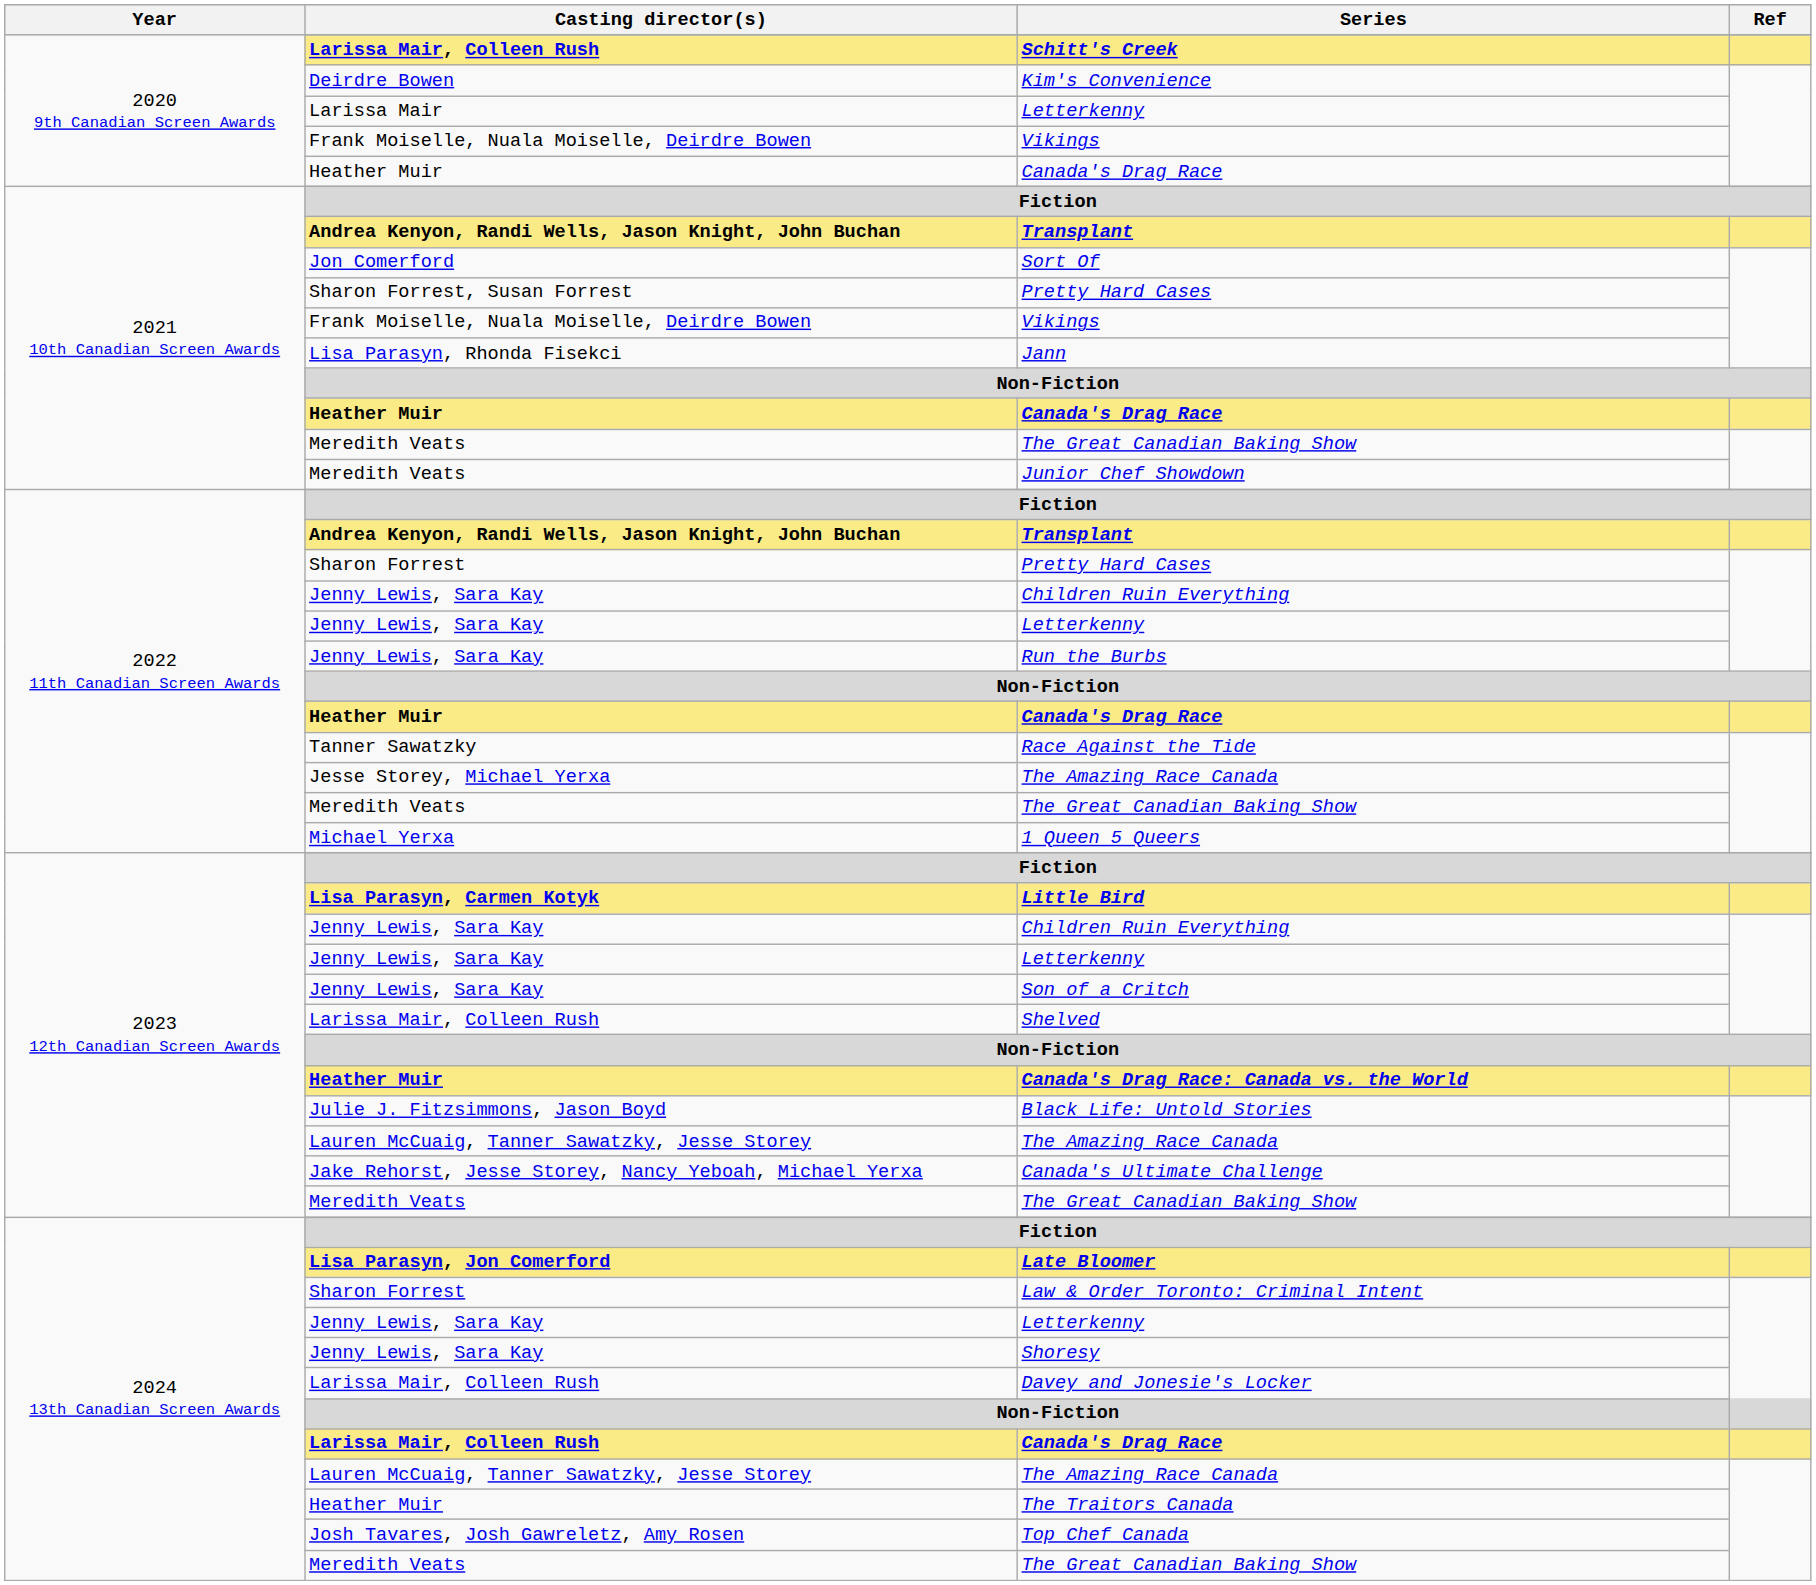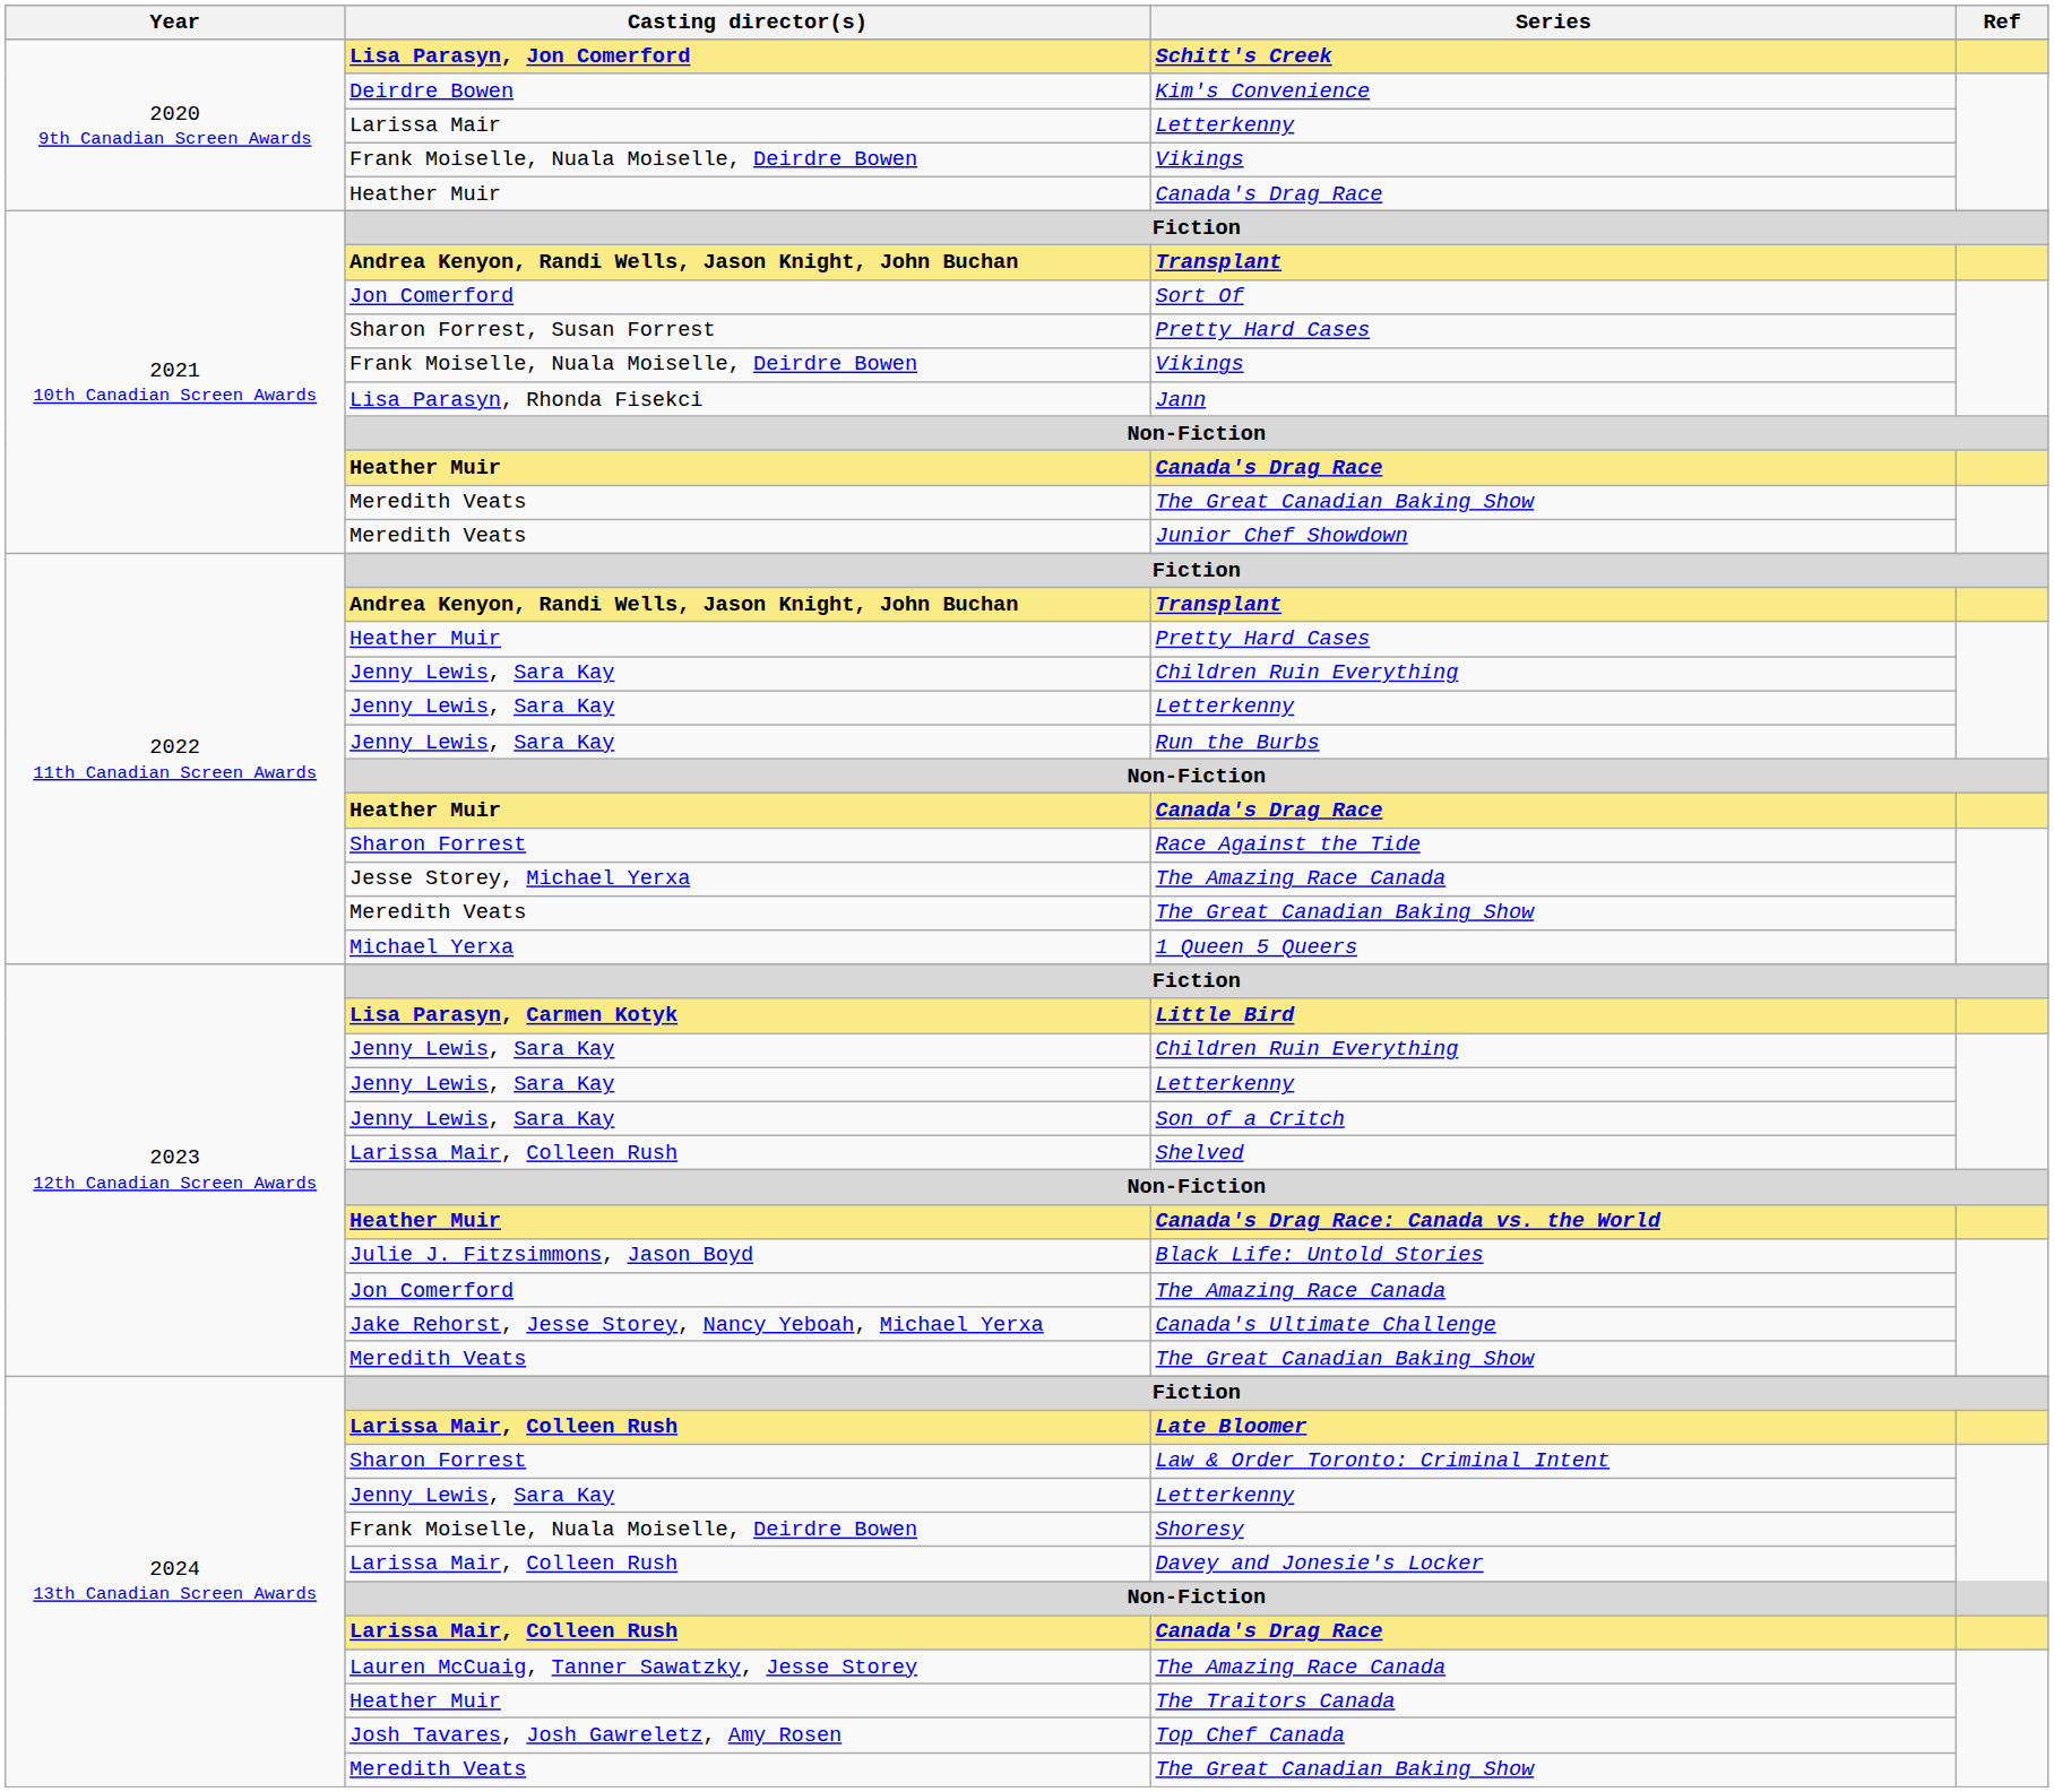Schitt's Creek | Casting director(s): Larissa Mair, Colleen Rush -> Lisa Parasyn, Jon Comerford
2022 11th Canadian Screen Awards / Pretty Hard Cases | Casting director(s): Sharon Forrest -> Heather Muir
Race Against the Tide | Casting director(s): Tanner Sawatzky -> Sharon Forrest
2023 12th Canadian Screen Awards / The Amazing Race Canada | Casting director(s): Lauren McCuaig, Tanner Sawatzky, Jesse Storey -> Jon Comerford
Late Bloomer | Casting director(s): Lisa Parasyn, Jon Comerford -> Larissa Mair, Colleen Rush
Shoresy | Casting director(s): Jenny Lewis, Sara Kay -> Frank Moiselle, Nuala Moiselle, Deirdre Bowen
